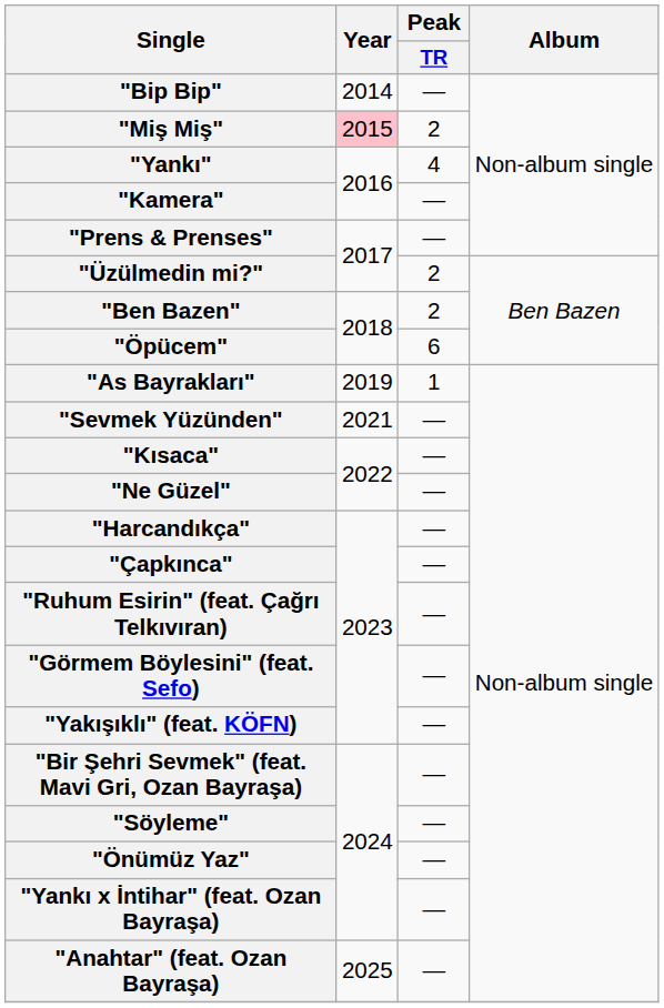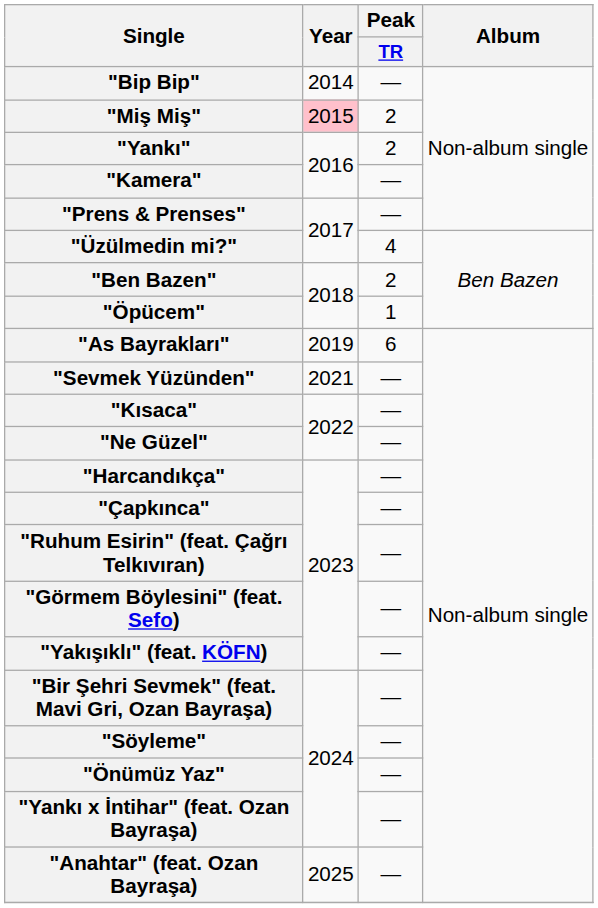"Yankı" | Peak / TR: 4 -> 2
"Üzülmedin mi?" | Peak / TR: 2 -> 4
"Öpücem" | Peak / TR: 6 -> 1
"As Bayrakları" | Peak / TR: 1 -> 6
